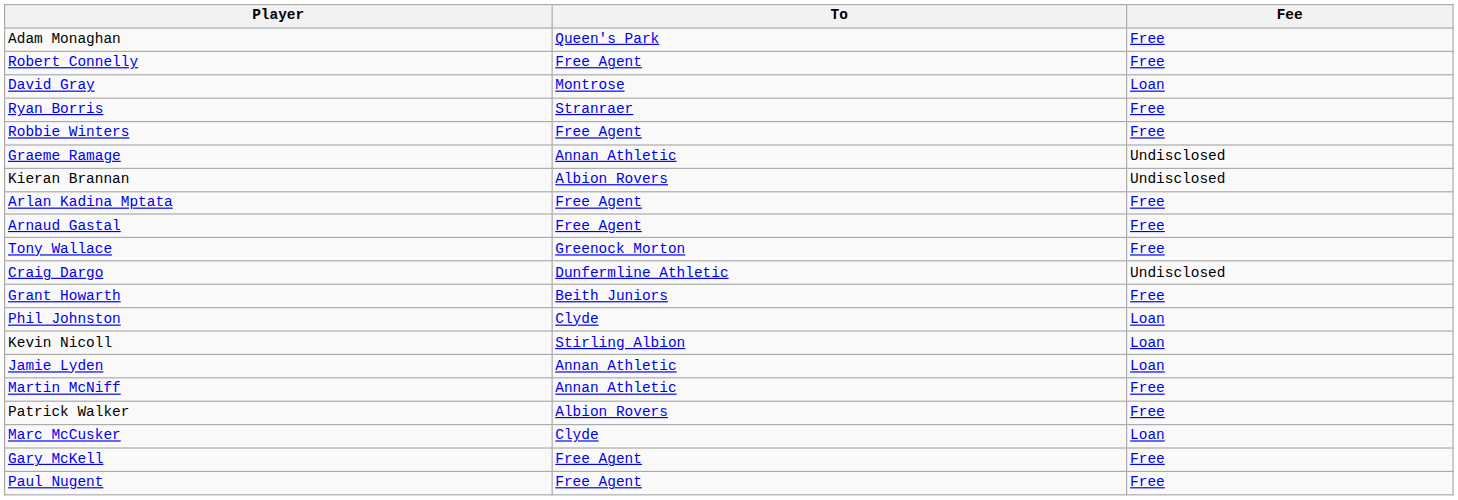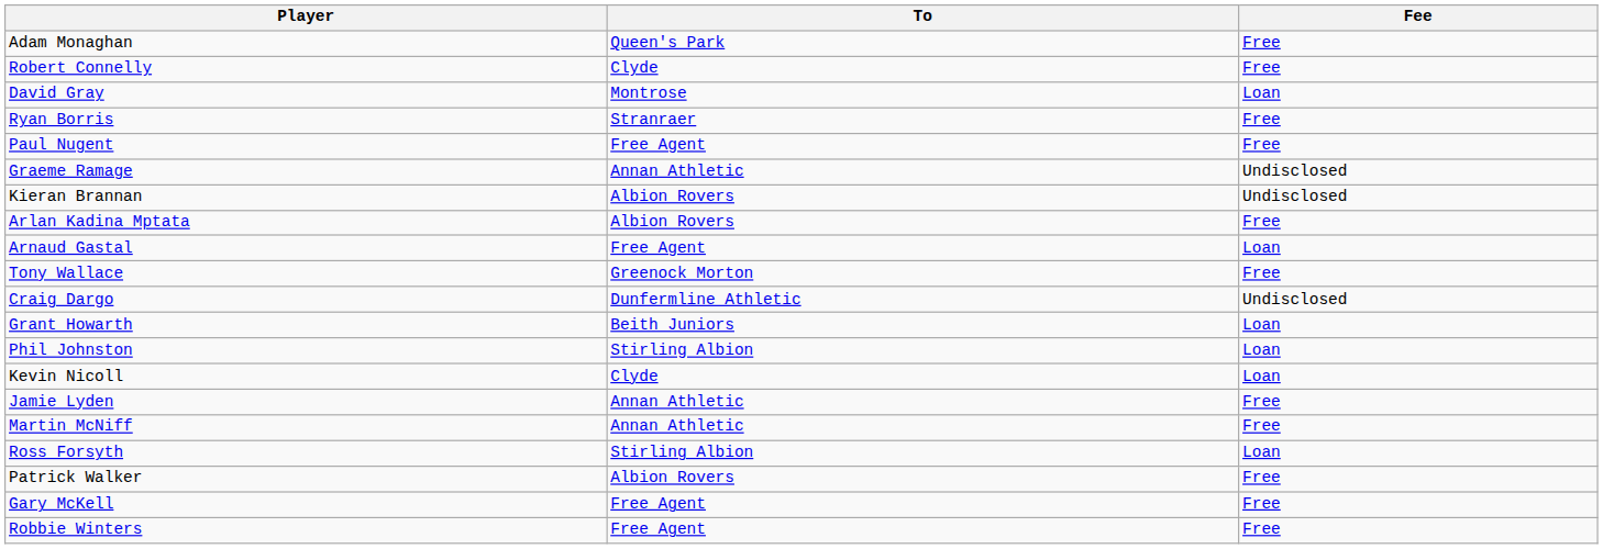Robert Connelly | To: Free Agent -> Clyde
rows swapped: Paul Nugent <-> Robbie Winters
Arlan Kadina Mptata | To: Free Agent -> Albion Rovers
Arnaud Gastal | Fee: Free -> Loan
Grant Howarth | Fee: Free -> Loan
Phil Johnston | To: Clyde -> Stirling Albion
Kevin Nicoll | To: Stirling Albion -> Clyde
Jamie Lyden | Fee: Loan -> Free
+ row: Ross Forsyth | Stirling Albion | Loan
- row: Marc McCusker | Clyde | Loan
